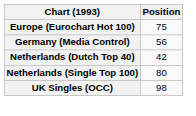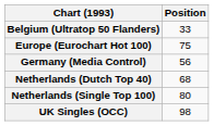+ row: Belgium (Ultratop 50 Flanders) | 33
Netherlands (Dutch Top 40) | Position: 42 -> 68
